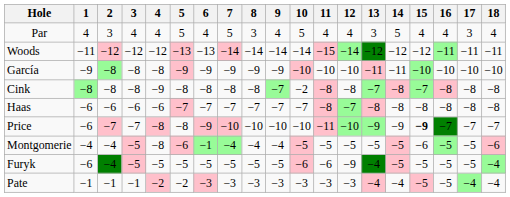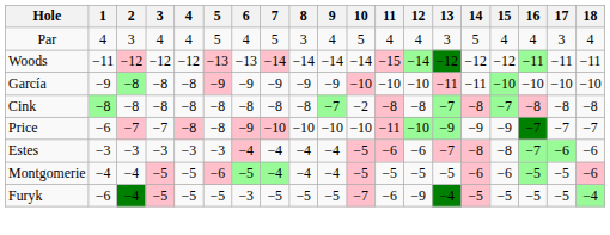Cink | 4: −9 -> −8
- row: Haas | −6 | −6 | −6 | −6 | −7 | −7 | −7 | −7 | −7 | −7 | −8 | −7 | −8 | −8 | −8 | −8 | −8 | −8
Price | 15: bold -> normal
+ row: Estes | −3 | −3 | −3 | −3 | −3 | −4 | −4 | −4 | −4 | −5 | −6 | −6 | −7 | −8 | −8 | −7 | −6 | −6
Montgomerie | 4: −8 -> −5
Montgomerie | 6: −1 -> −5
Montgomerie | 14: −5 -> −6
Furyk | 6: −5 -> −3
Furyk | 10: −6 -> −7
- row: Pate | −1 | −1 | −1 | −2 | −2 | −3 | −3 | −3 | −3 | −3 | −3 | −3 | −4 | −4 | −5 | −5 | −4 | −4
